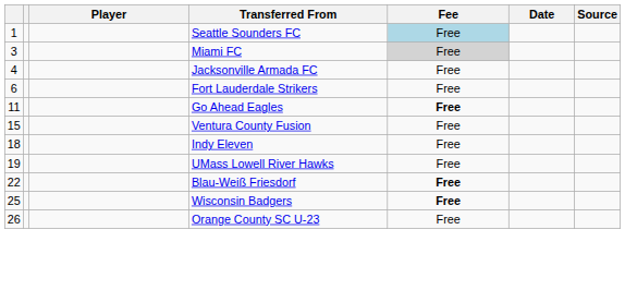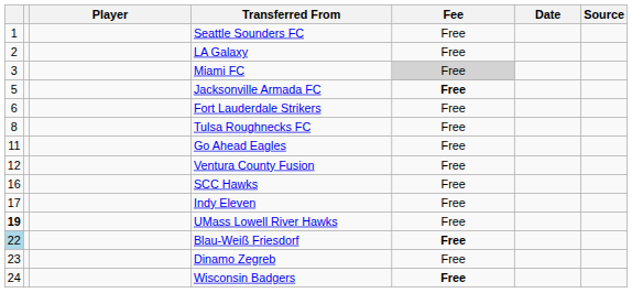Seattle Sounders FC | Fee: lightblue background -> no background
+ row: 2 | LA Galaxy | Free
Jacksonville Armada FC | column 1: 4 -> 5
Jacksonville Armada FC | Fee: normal -> bold
+ row: 8 | Tulsa Roughnecks FC | Free
Go Ahead Eagles | Fee: bold -> normal
Ventura County Fusion | column 1: 15 -> 12
+ row: 16 | SCC Hawks | Free
Indy Eleven | column 1: 18 -> 17
UMass Lowell River Hawks | column 1: normal -> bold
Blau-Weiß Friesdorf | column 1: no background -> lightblue background
+ row: 23 | Dinamo Zegreb | Free
Wisconsin Badgers | column 1: 25 -> 24
- row: 26 | Orange County SC U-23 | Free
